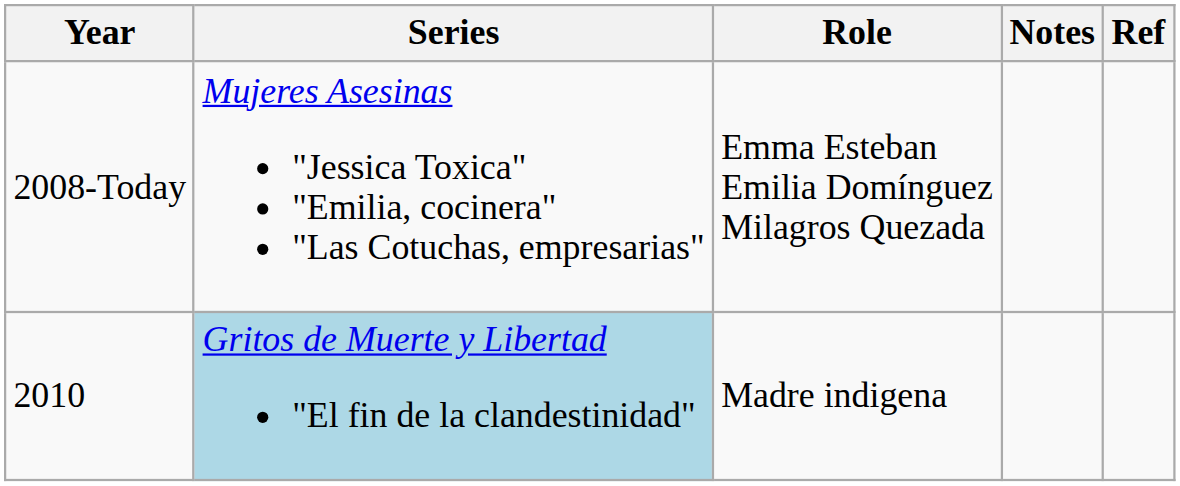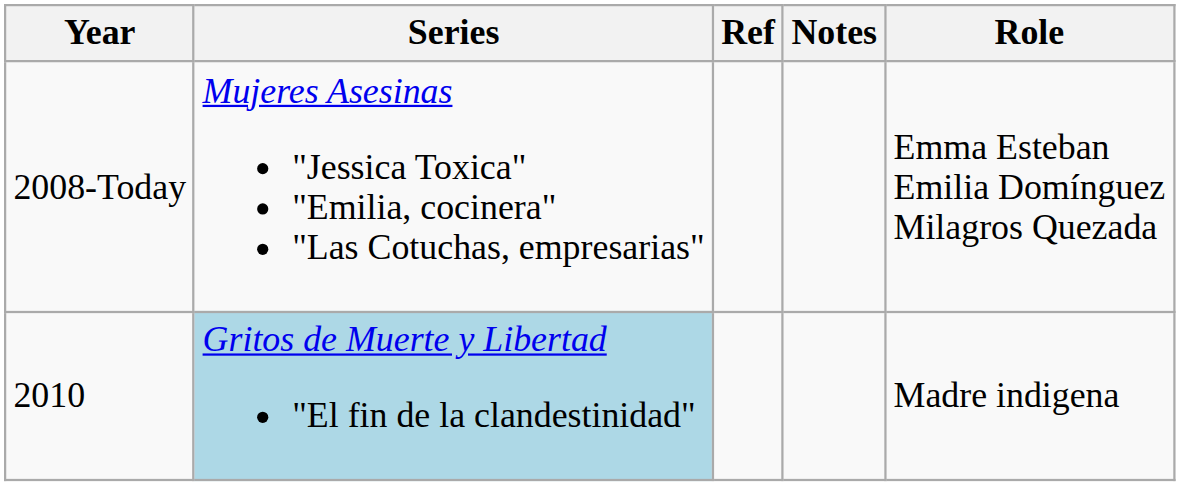columns swapped: Role <-> Ref
